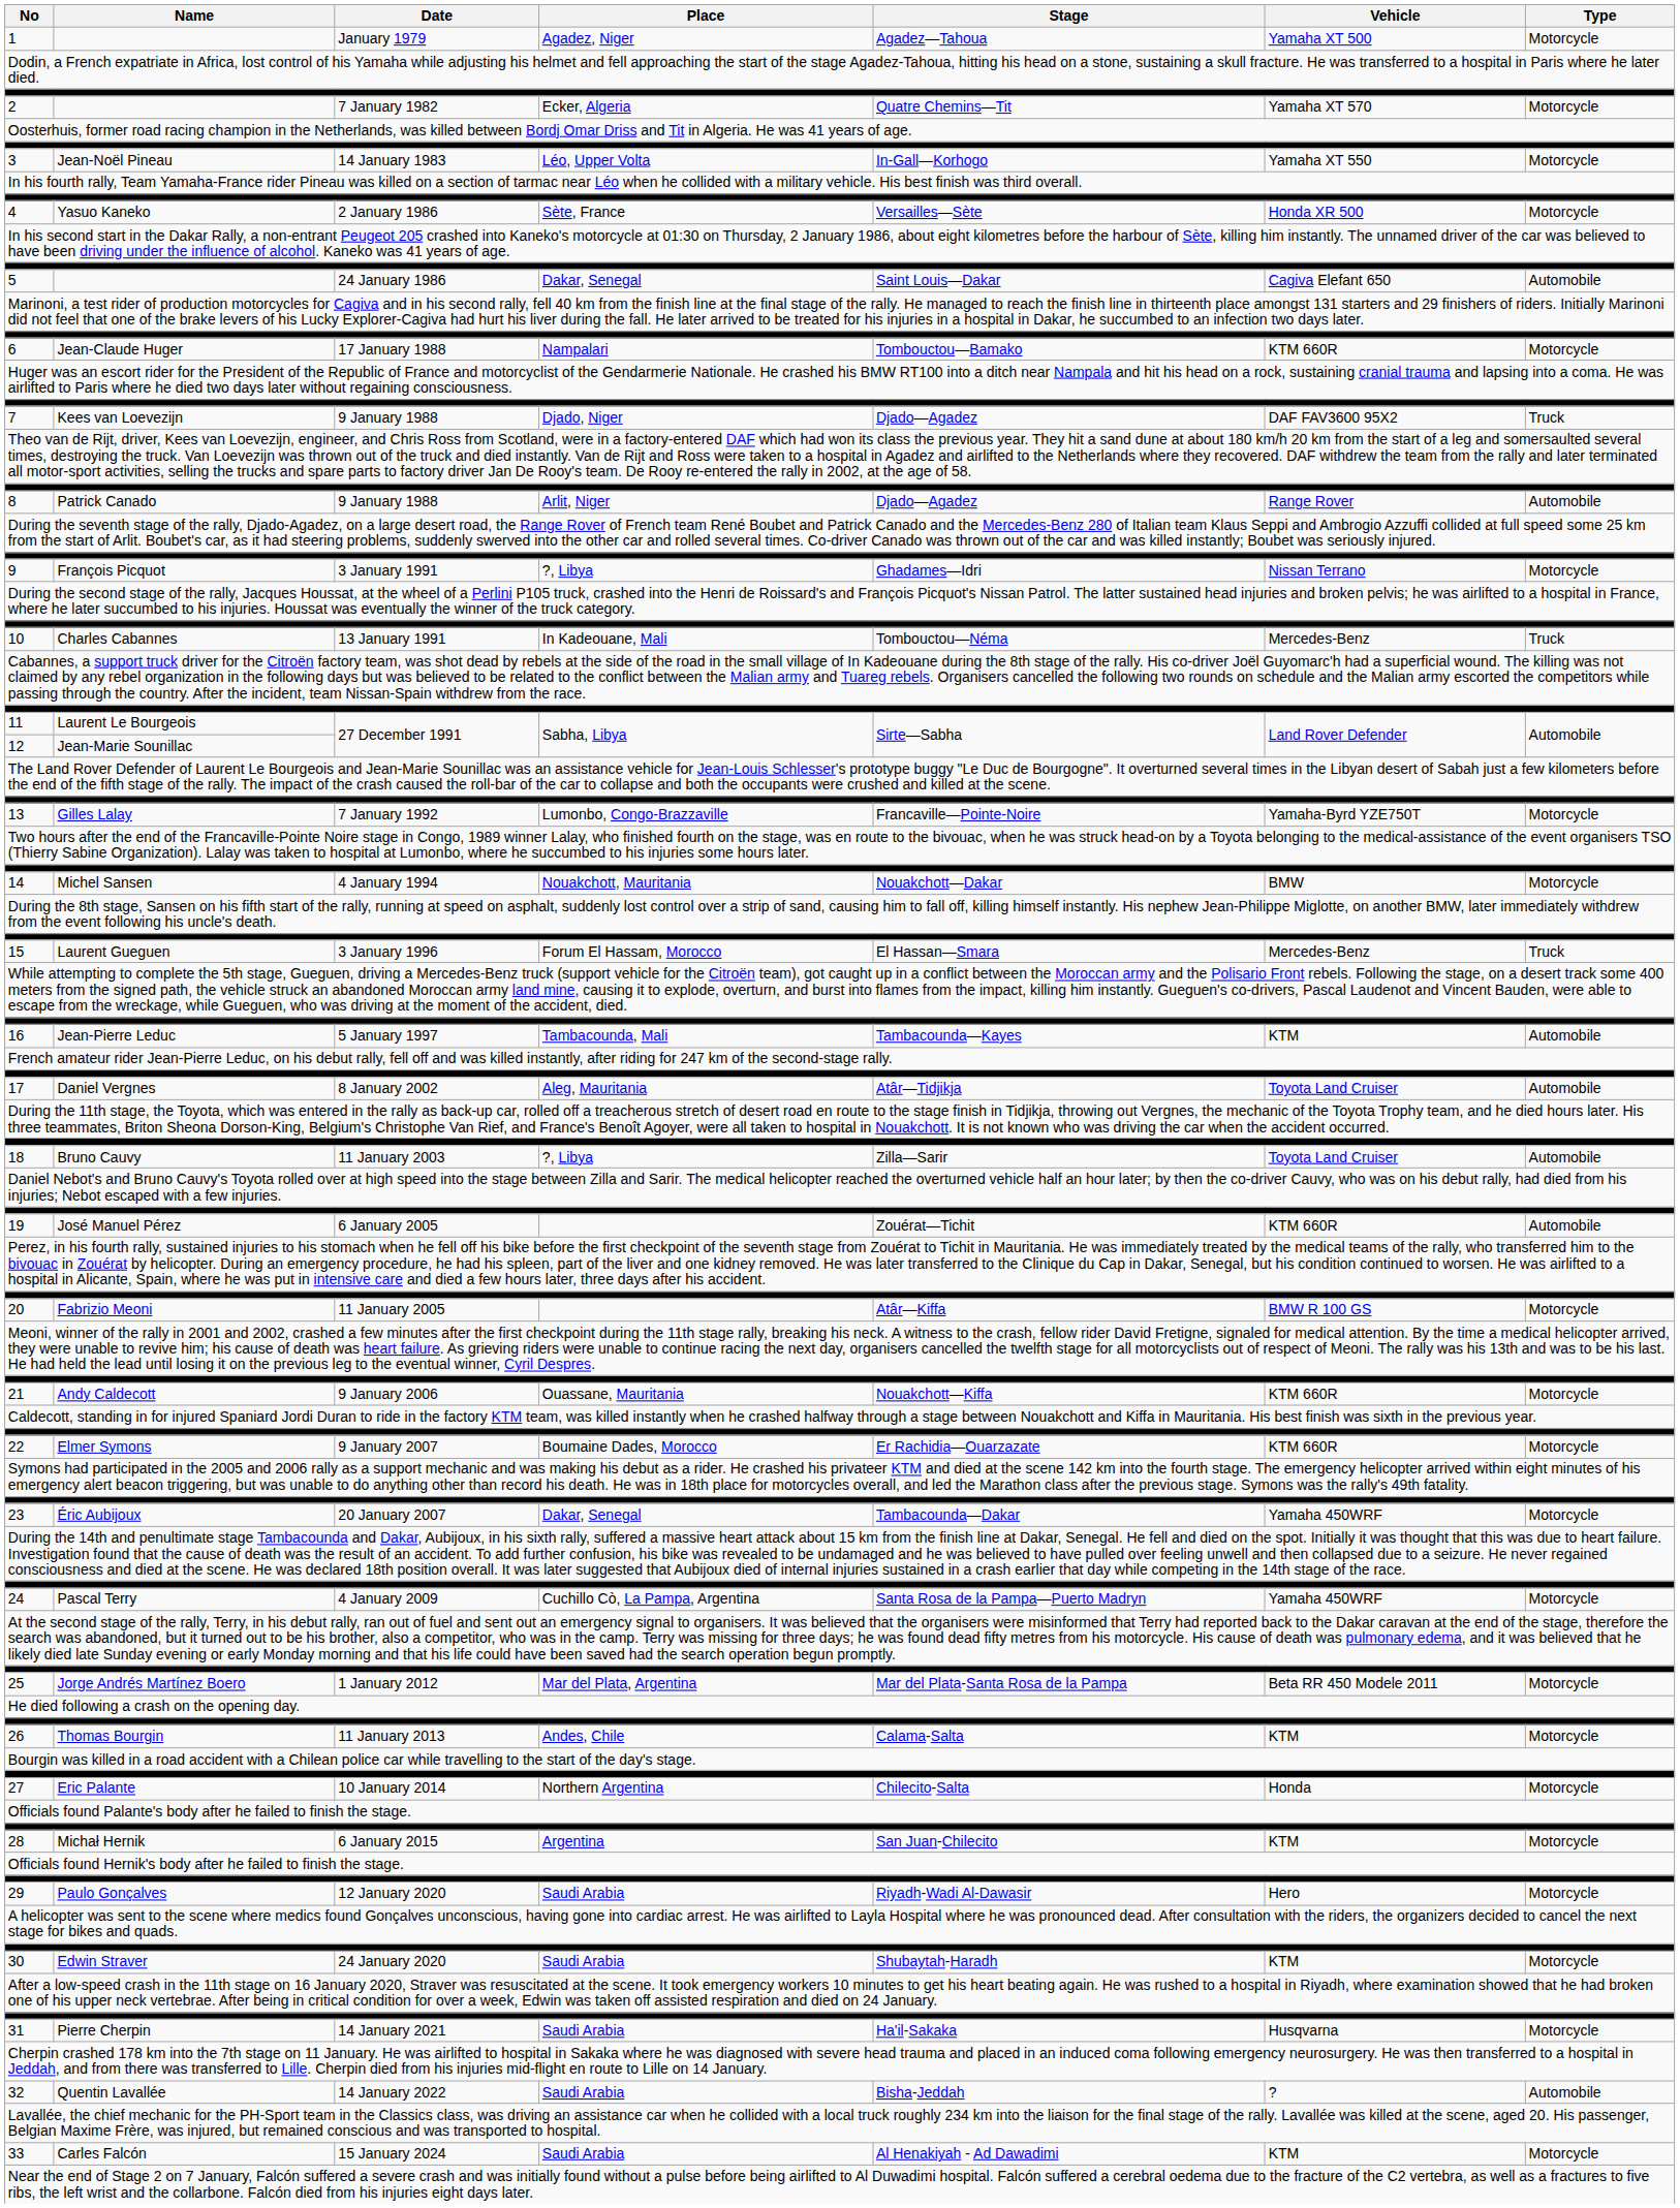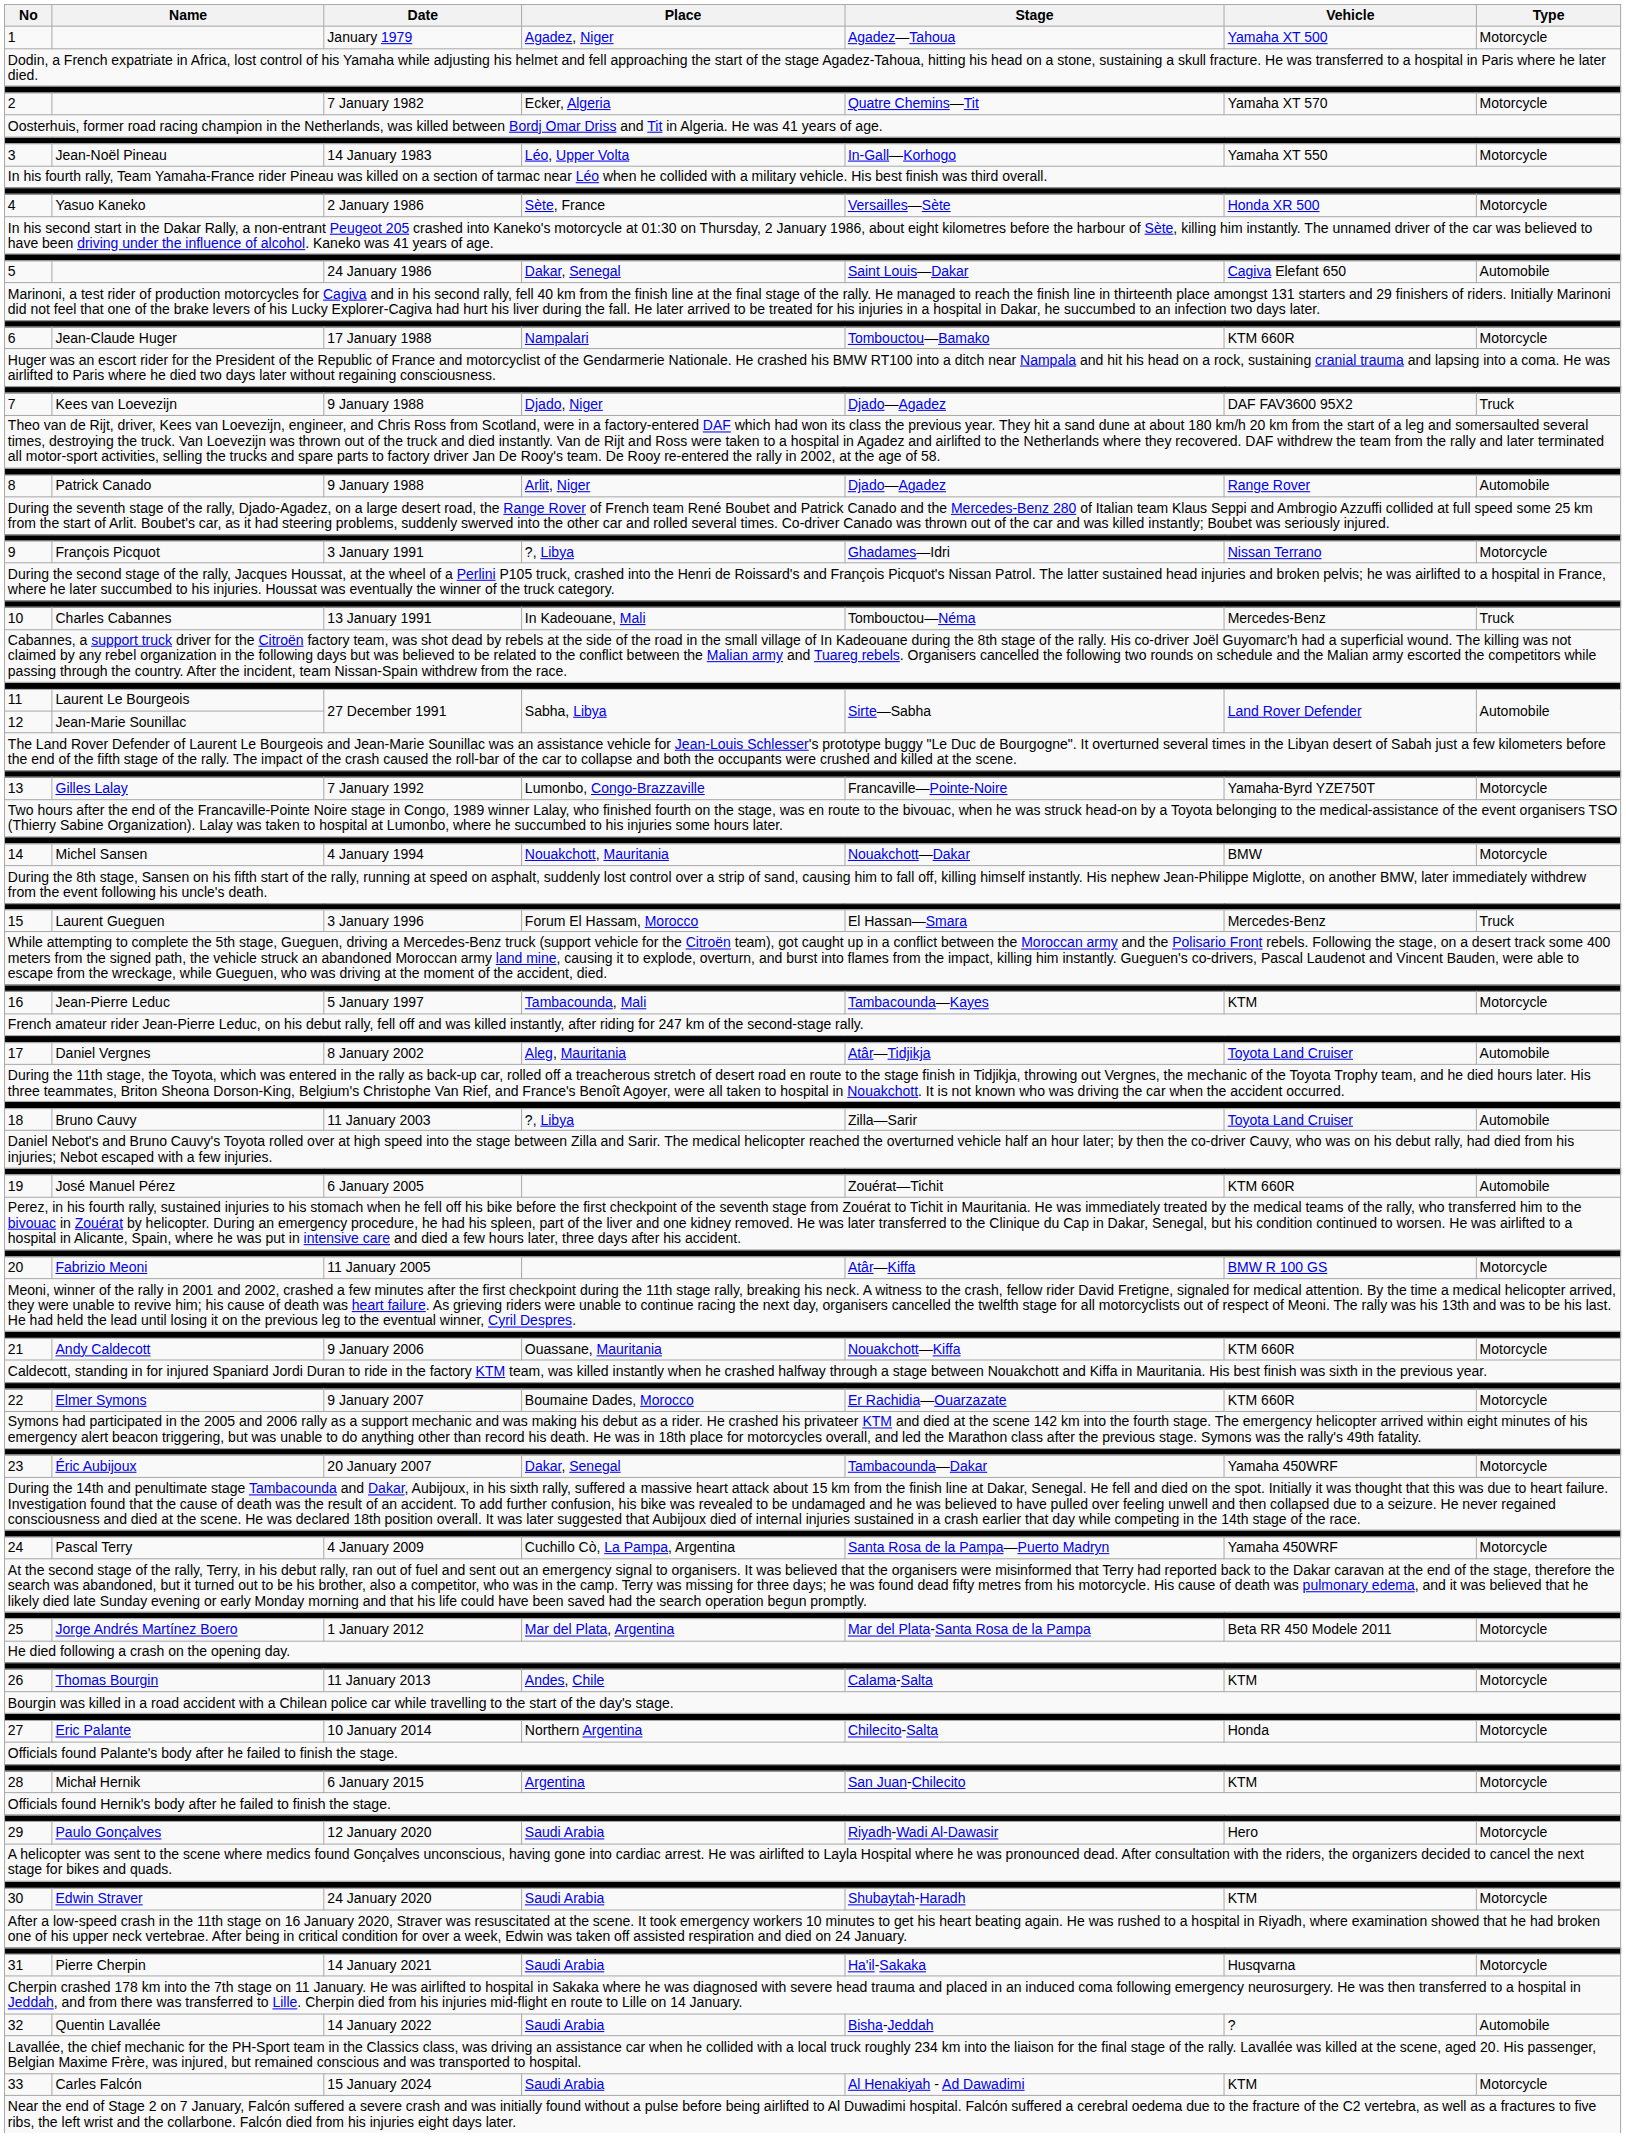16 | Type: Automobile -> Motorcycle
